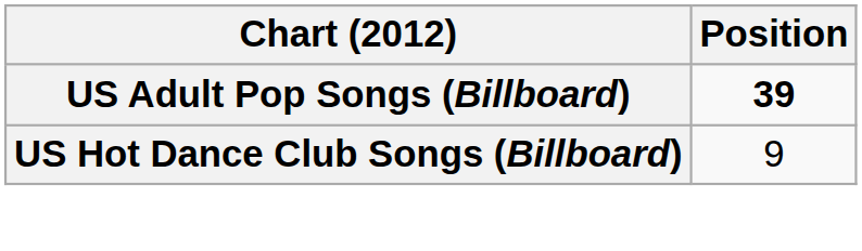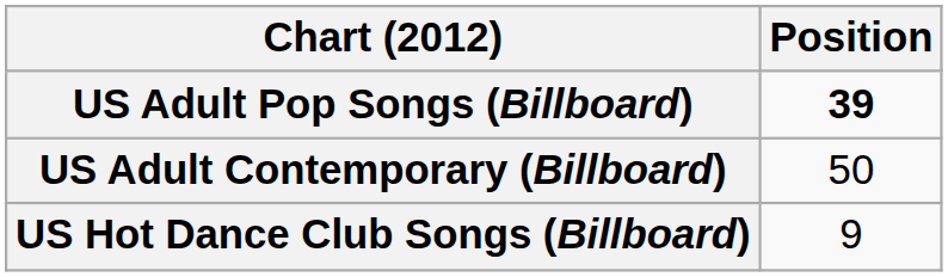+ row: US Adult Contemporary (Billboard) | 50
